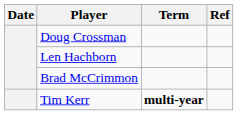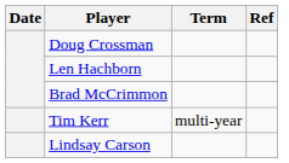Tim Kerr | Term: bold -> normal
+ row: Lindsay Carson
